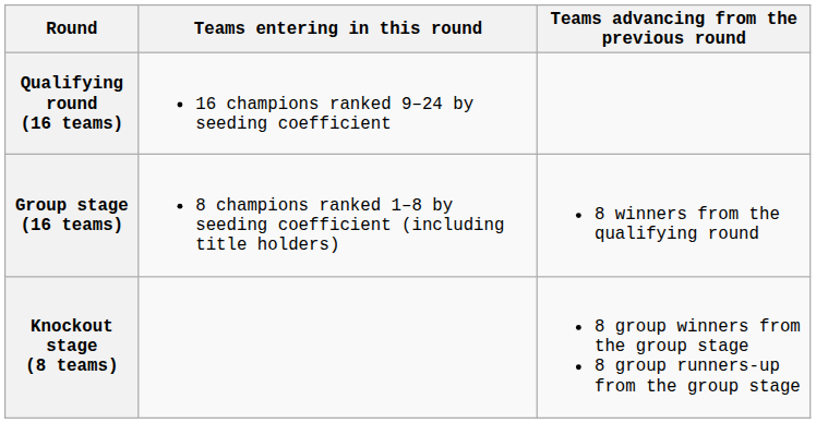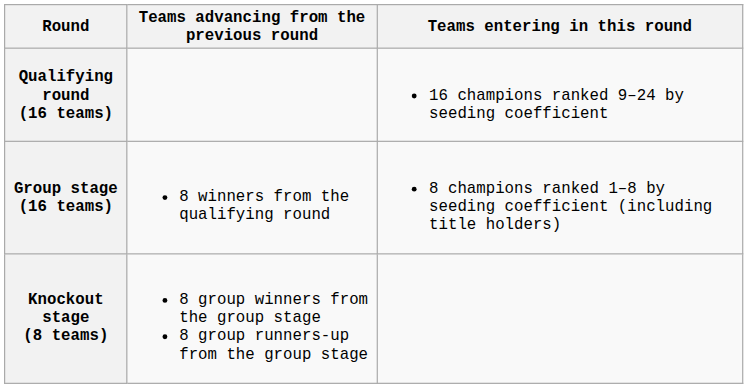columns swapped: Teams entering in this round <-> Teams advancing from the previous round
